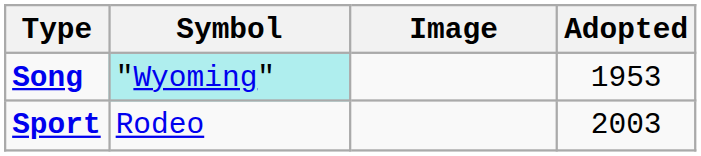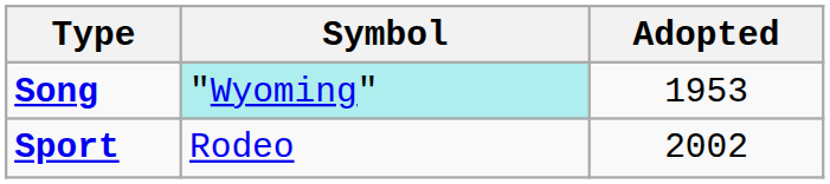- column: Image
Sport | Adopted: 2003 -> 2002
